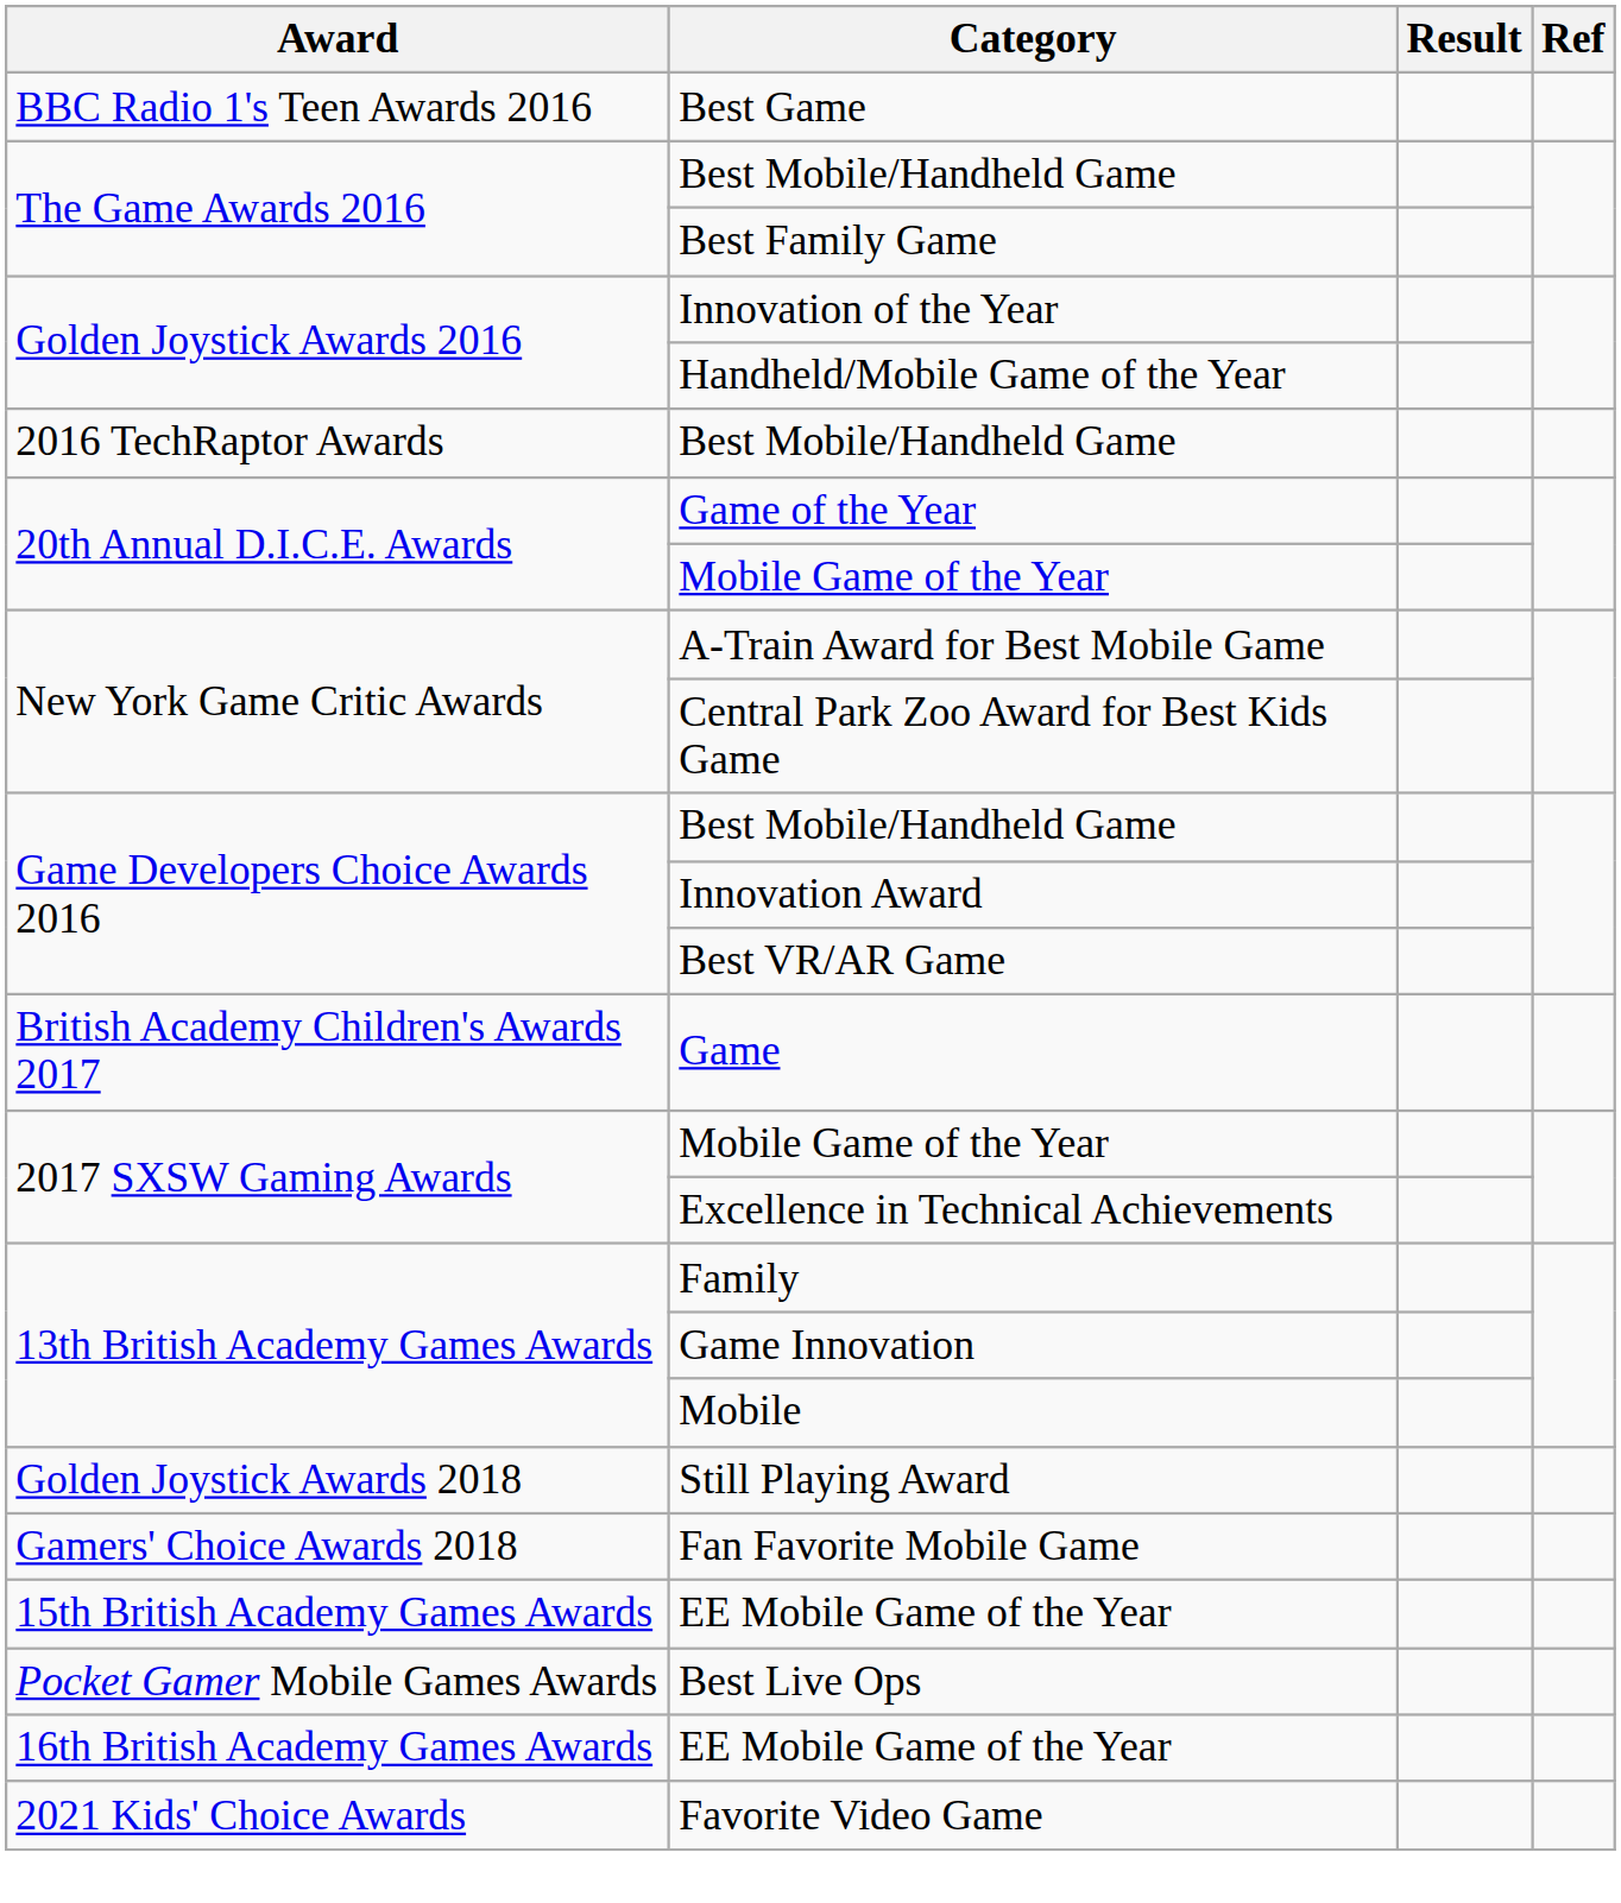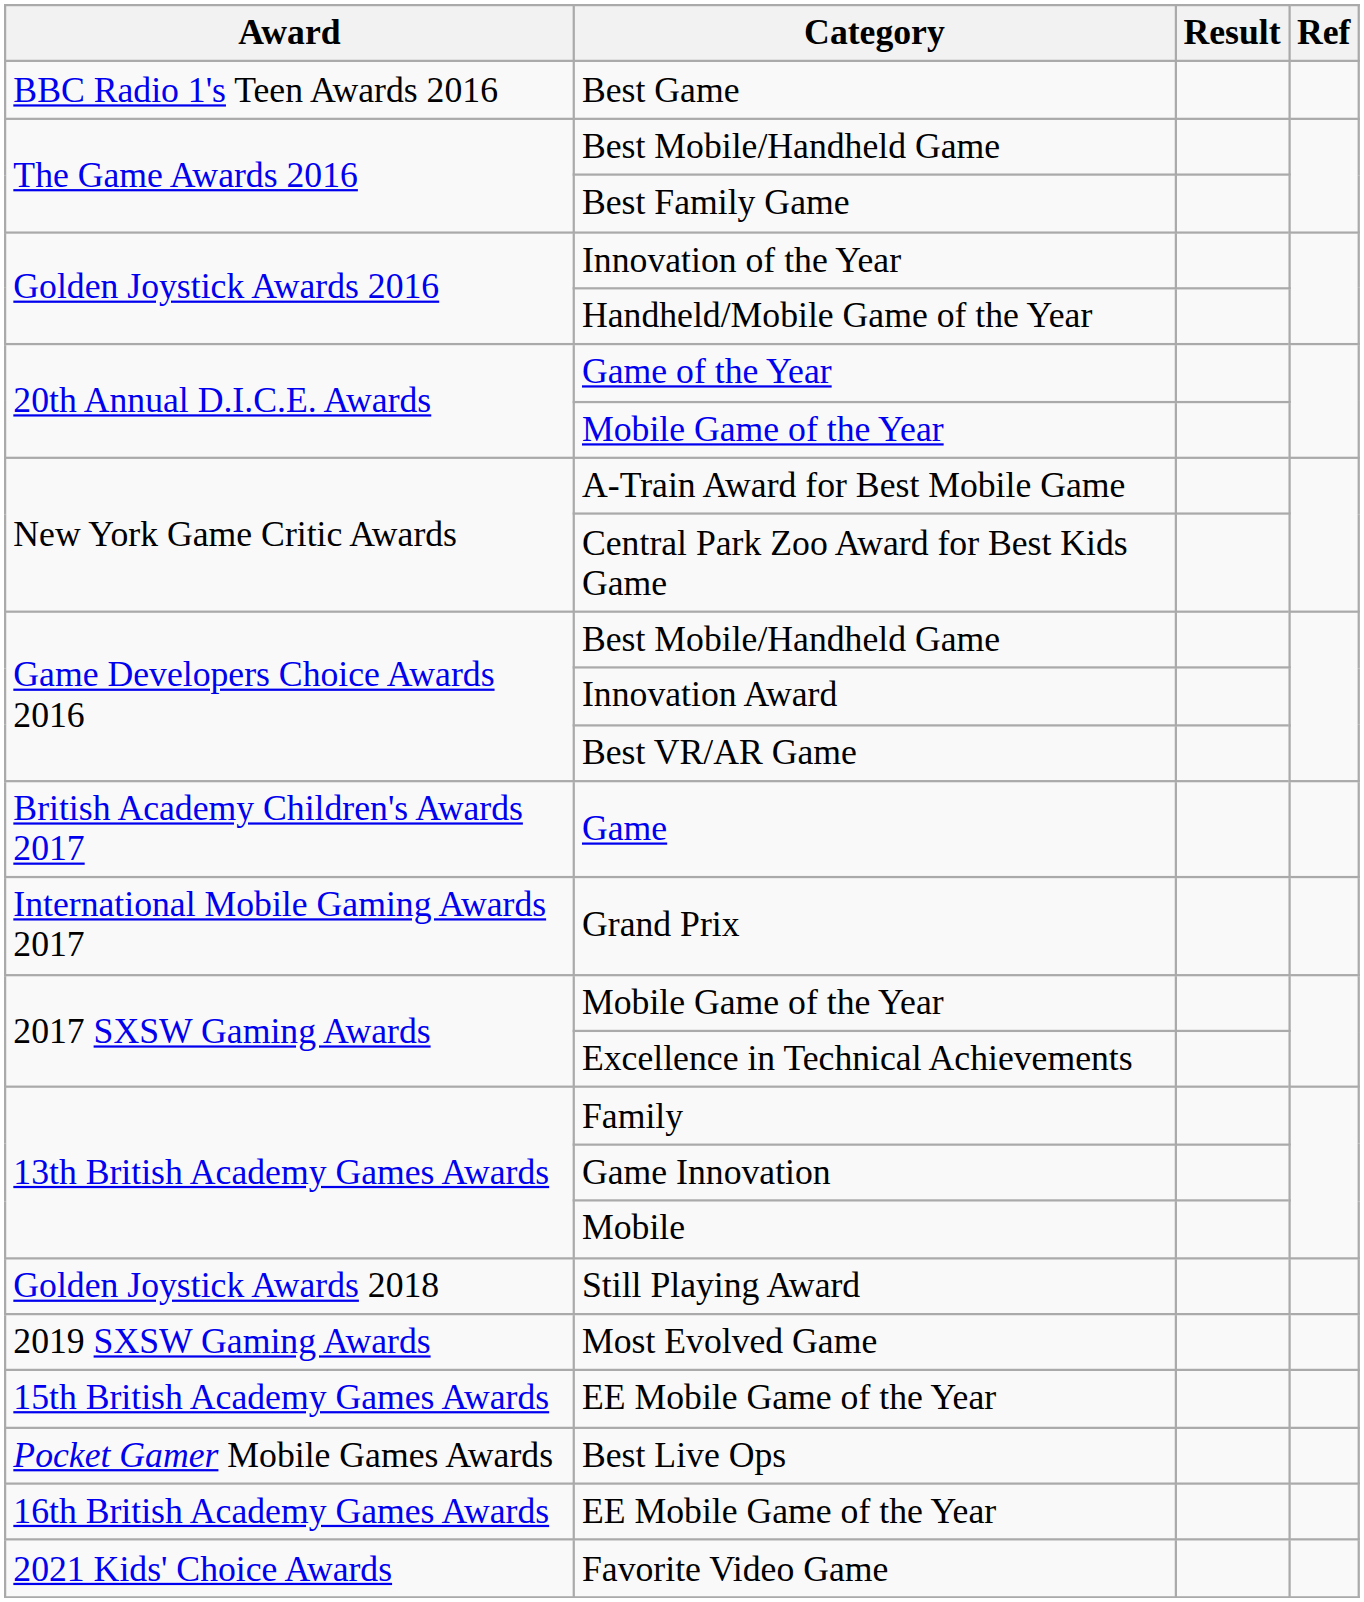- row: 2016 TechRaptor Awards | Best Mobile/Handheld Game
+ row: International Mobile Gaming Awards 2017 | Grand Prix
- row: Gamers' Choice Awards 2018 | Fan Favorite Mobile Game
+ row: 2019 SXSW Gaming Awards | Most Evolved Game
